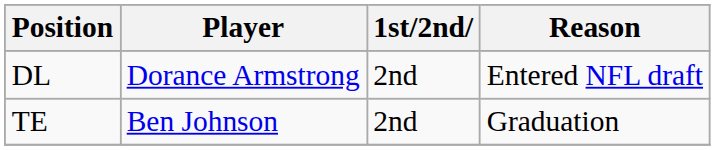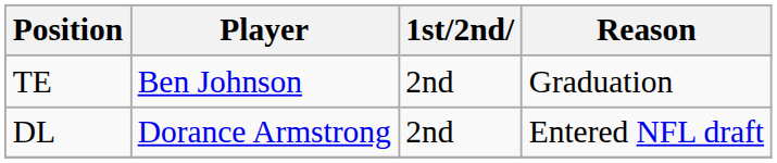rows swapped: TE <-> DL
